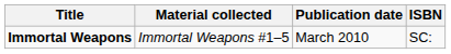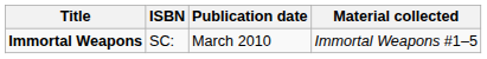columns swapped: Material collected <-> ISBN
